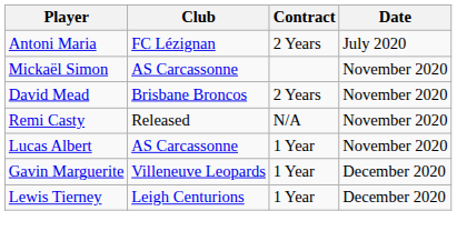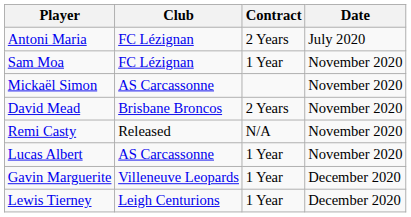+ row: Sam Moa | FC Lézignan | 1 Year | November 2020
